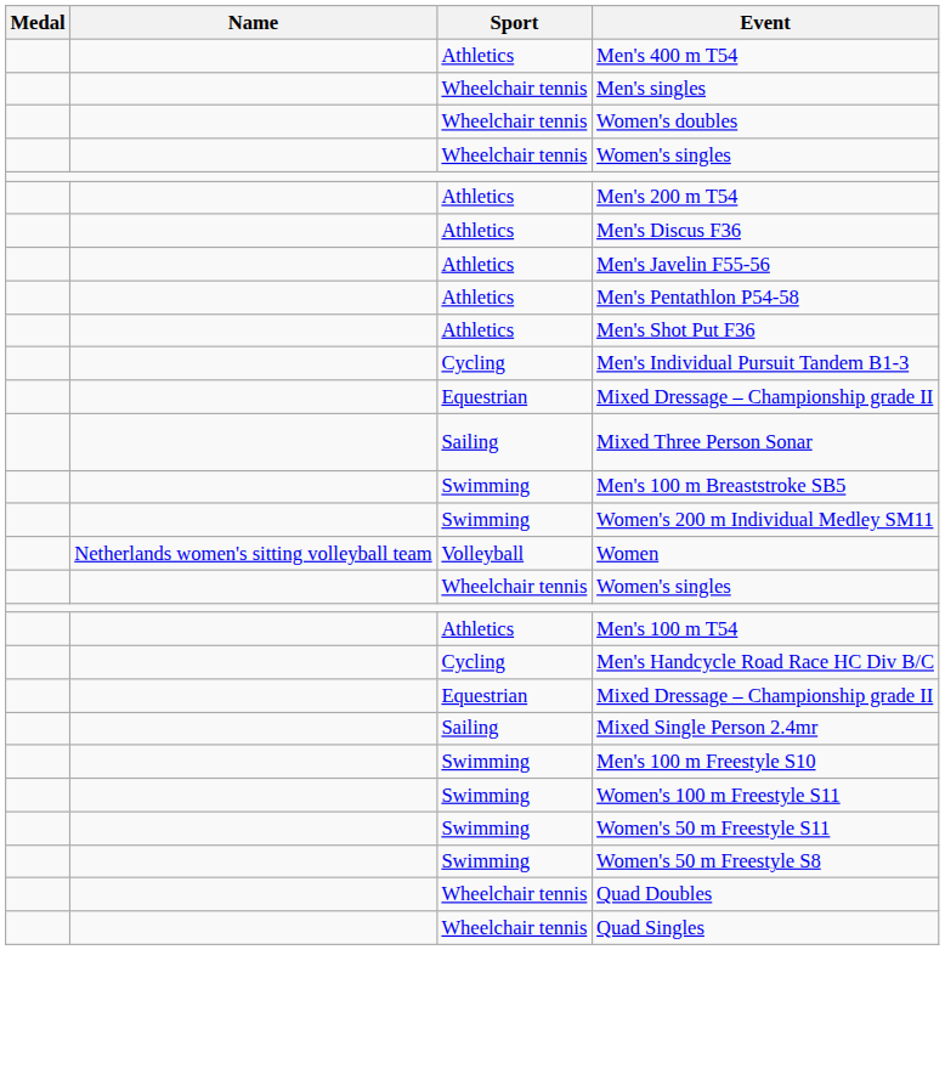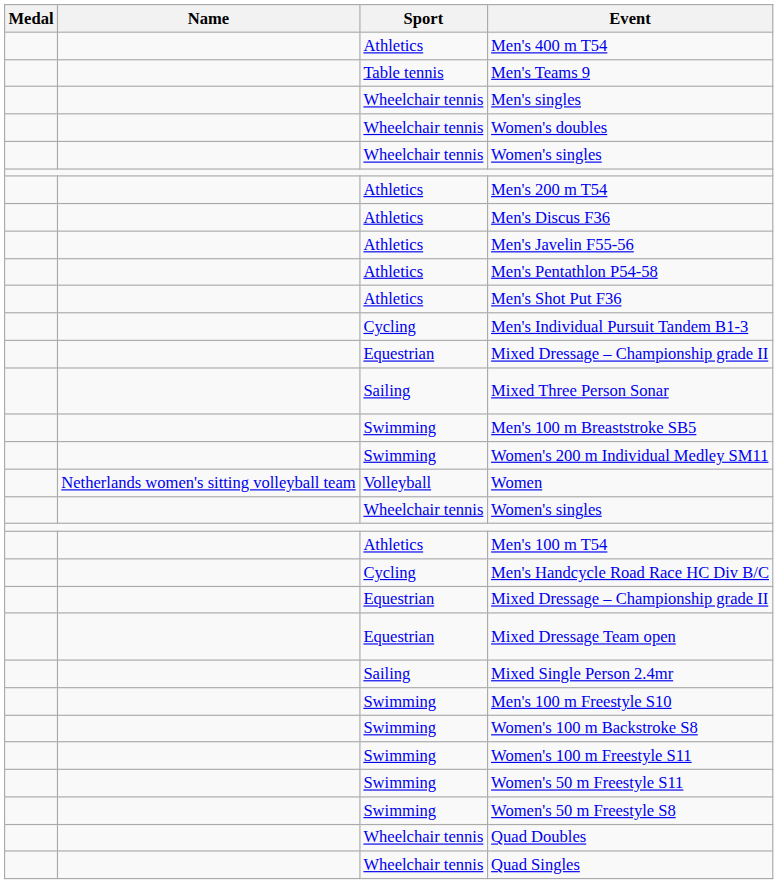+ row: Table tennis | Men's Teams 9
+ row: Equestrian | Mixed Dressage Team open
+ row: Swimming | Women's 100 m Backstroke S8
